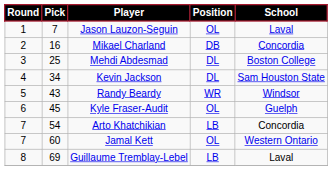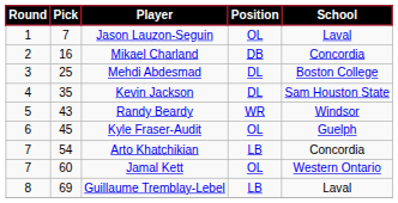Kevin Jackson | Pick: 34 -> 35
